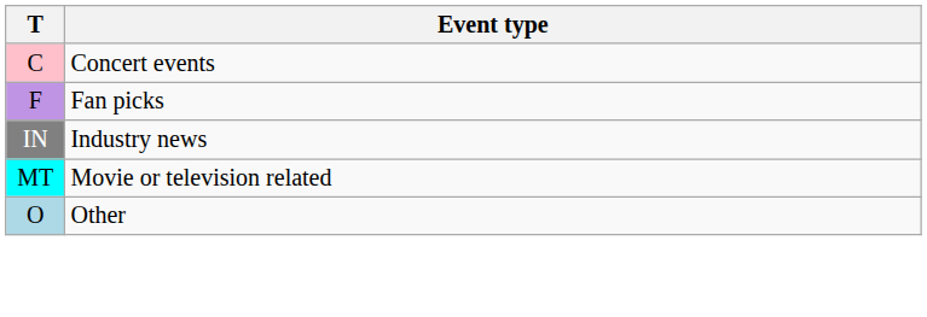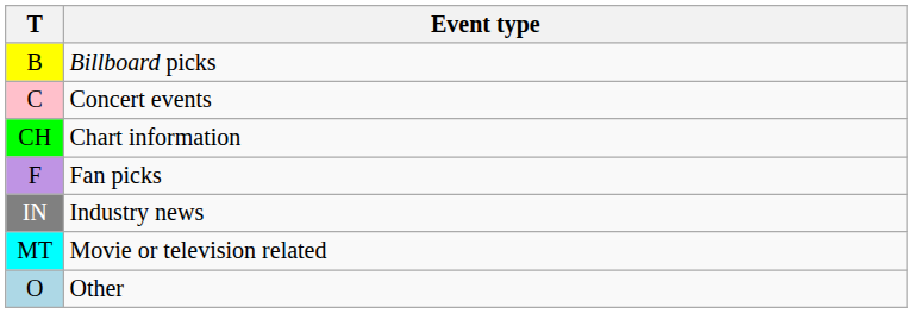+ row: B | Billboard picks
+ row: CH | Chart information
